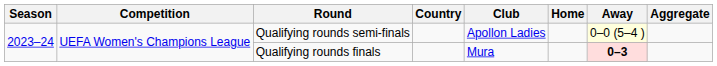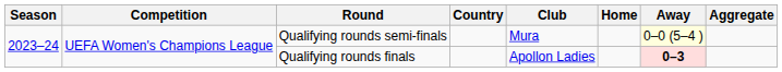Qualifying rounds semi-finals | Club: Apollon Ladies -> Mura
Qualifying rounds finals | Club: Mura -> Apollon Ladies
